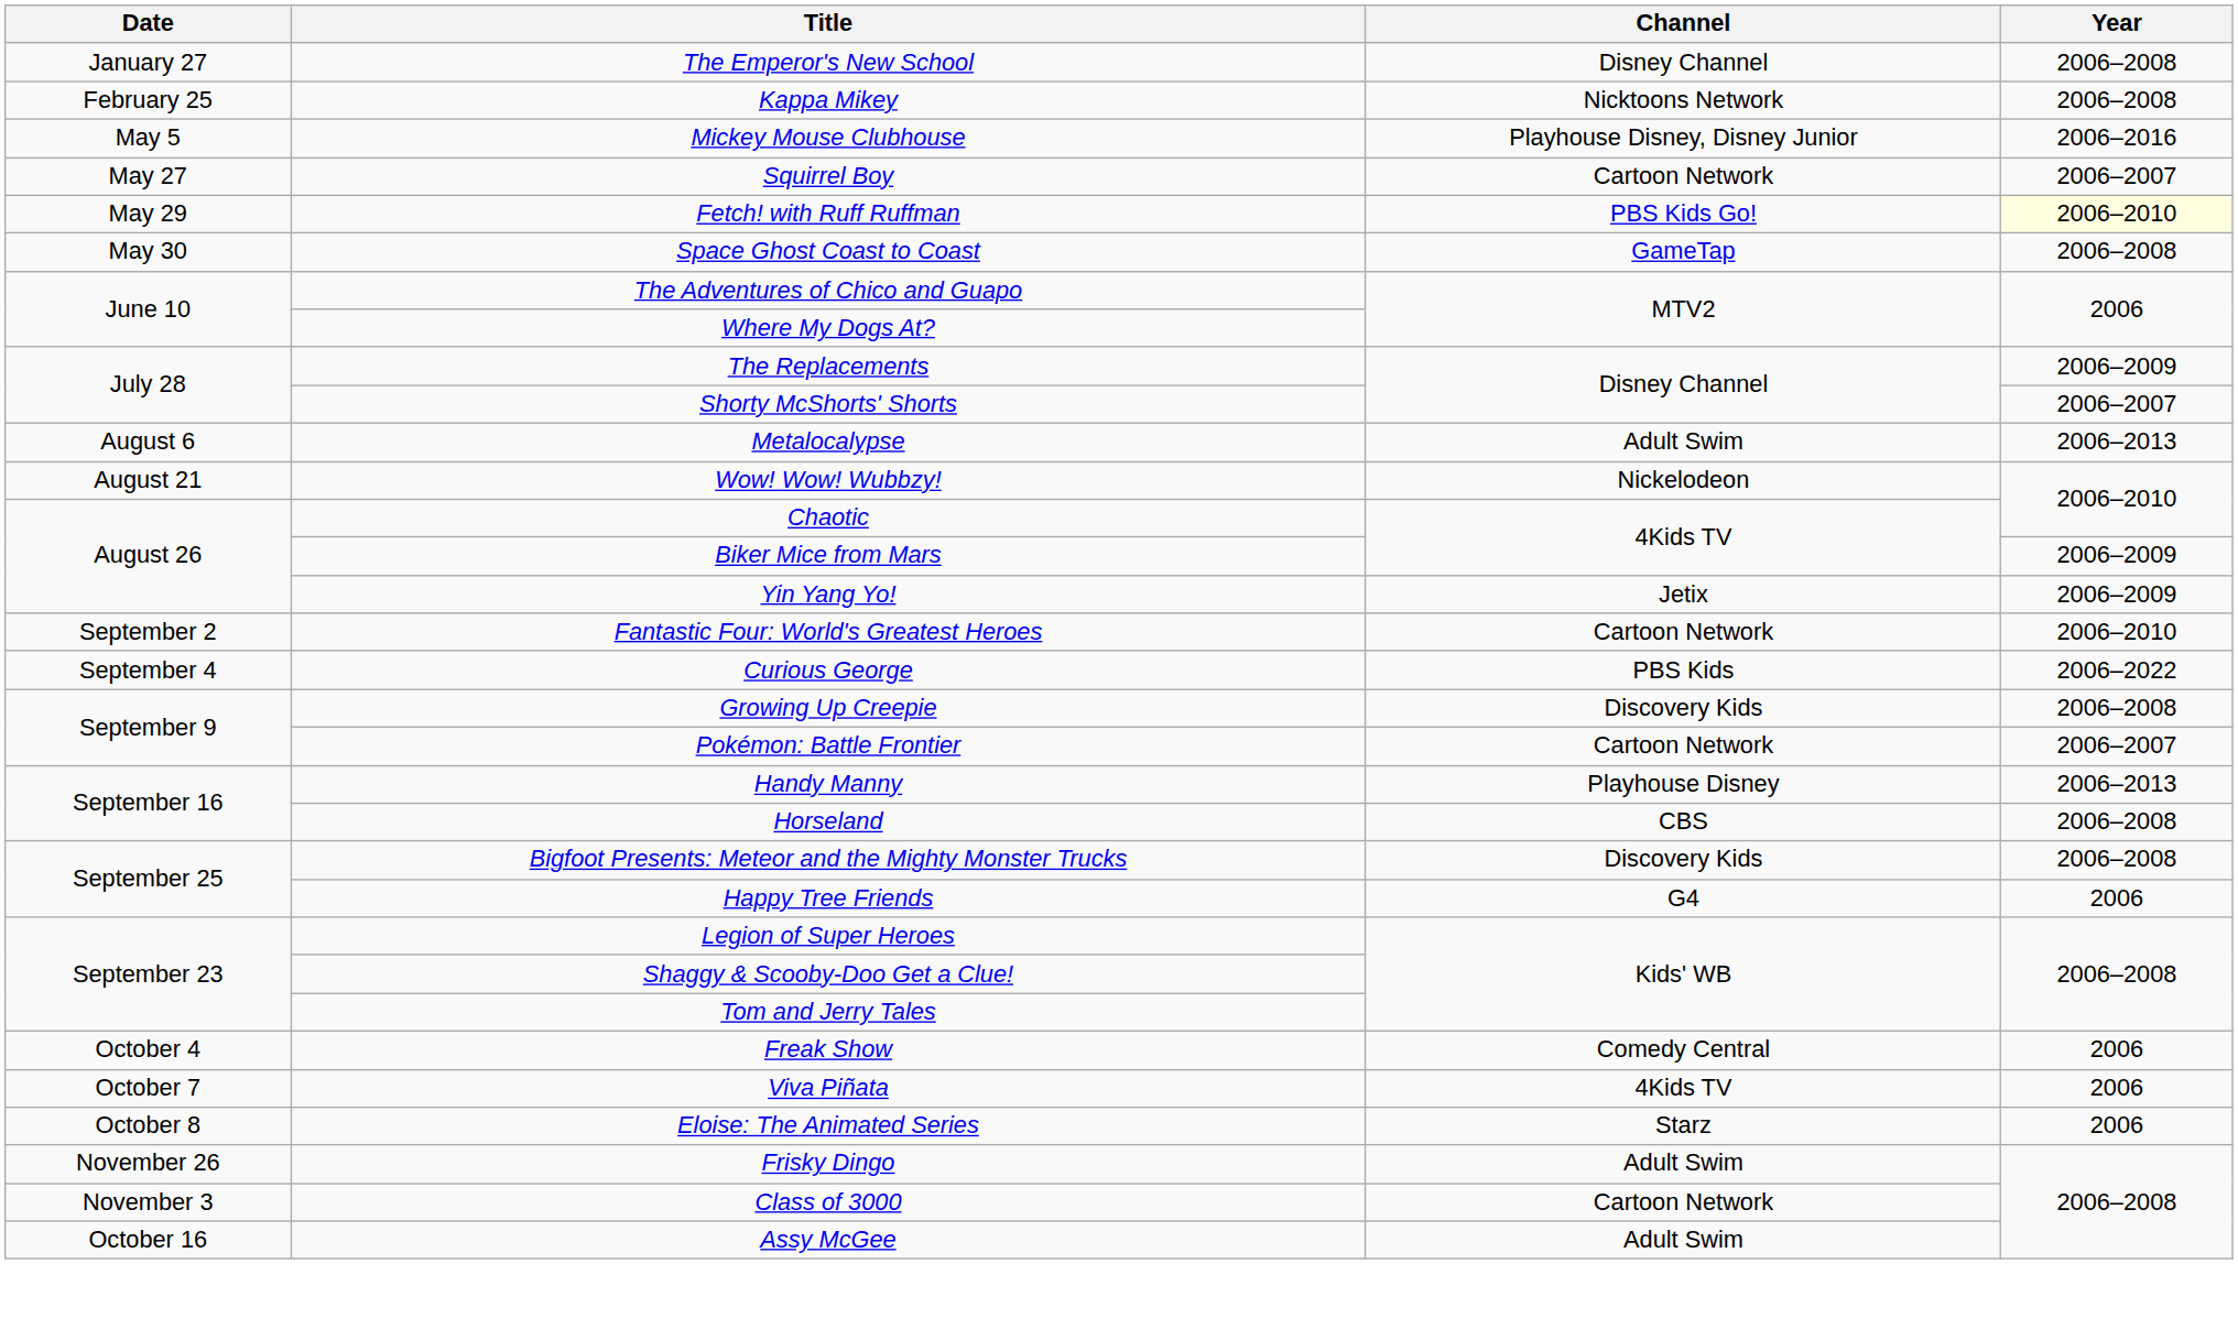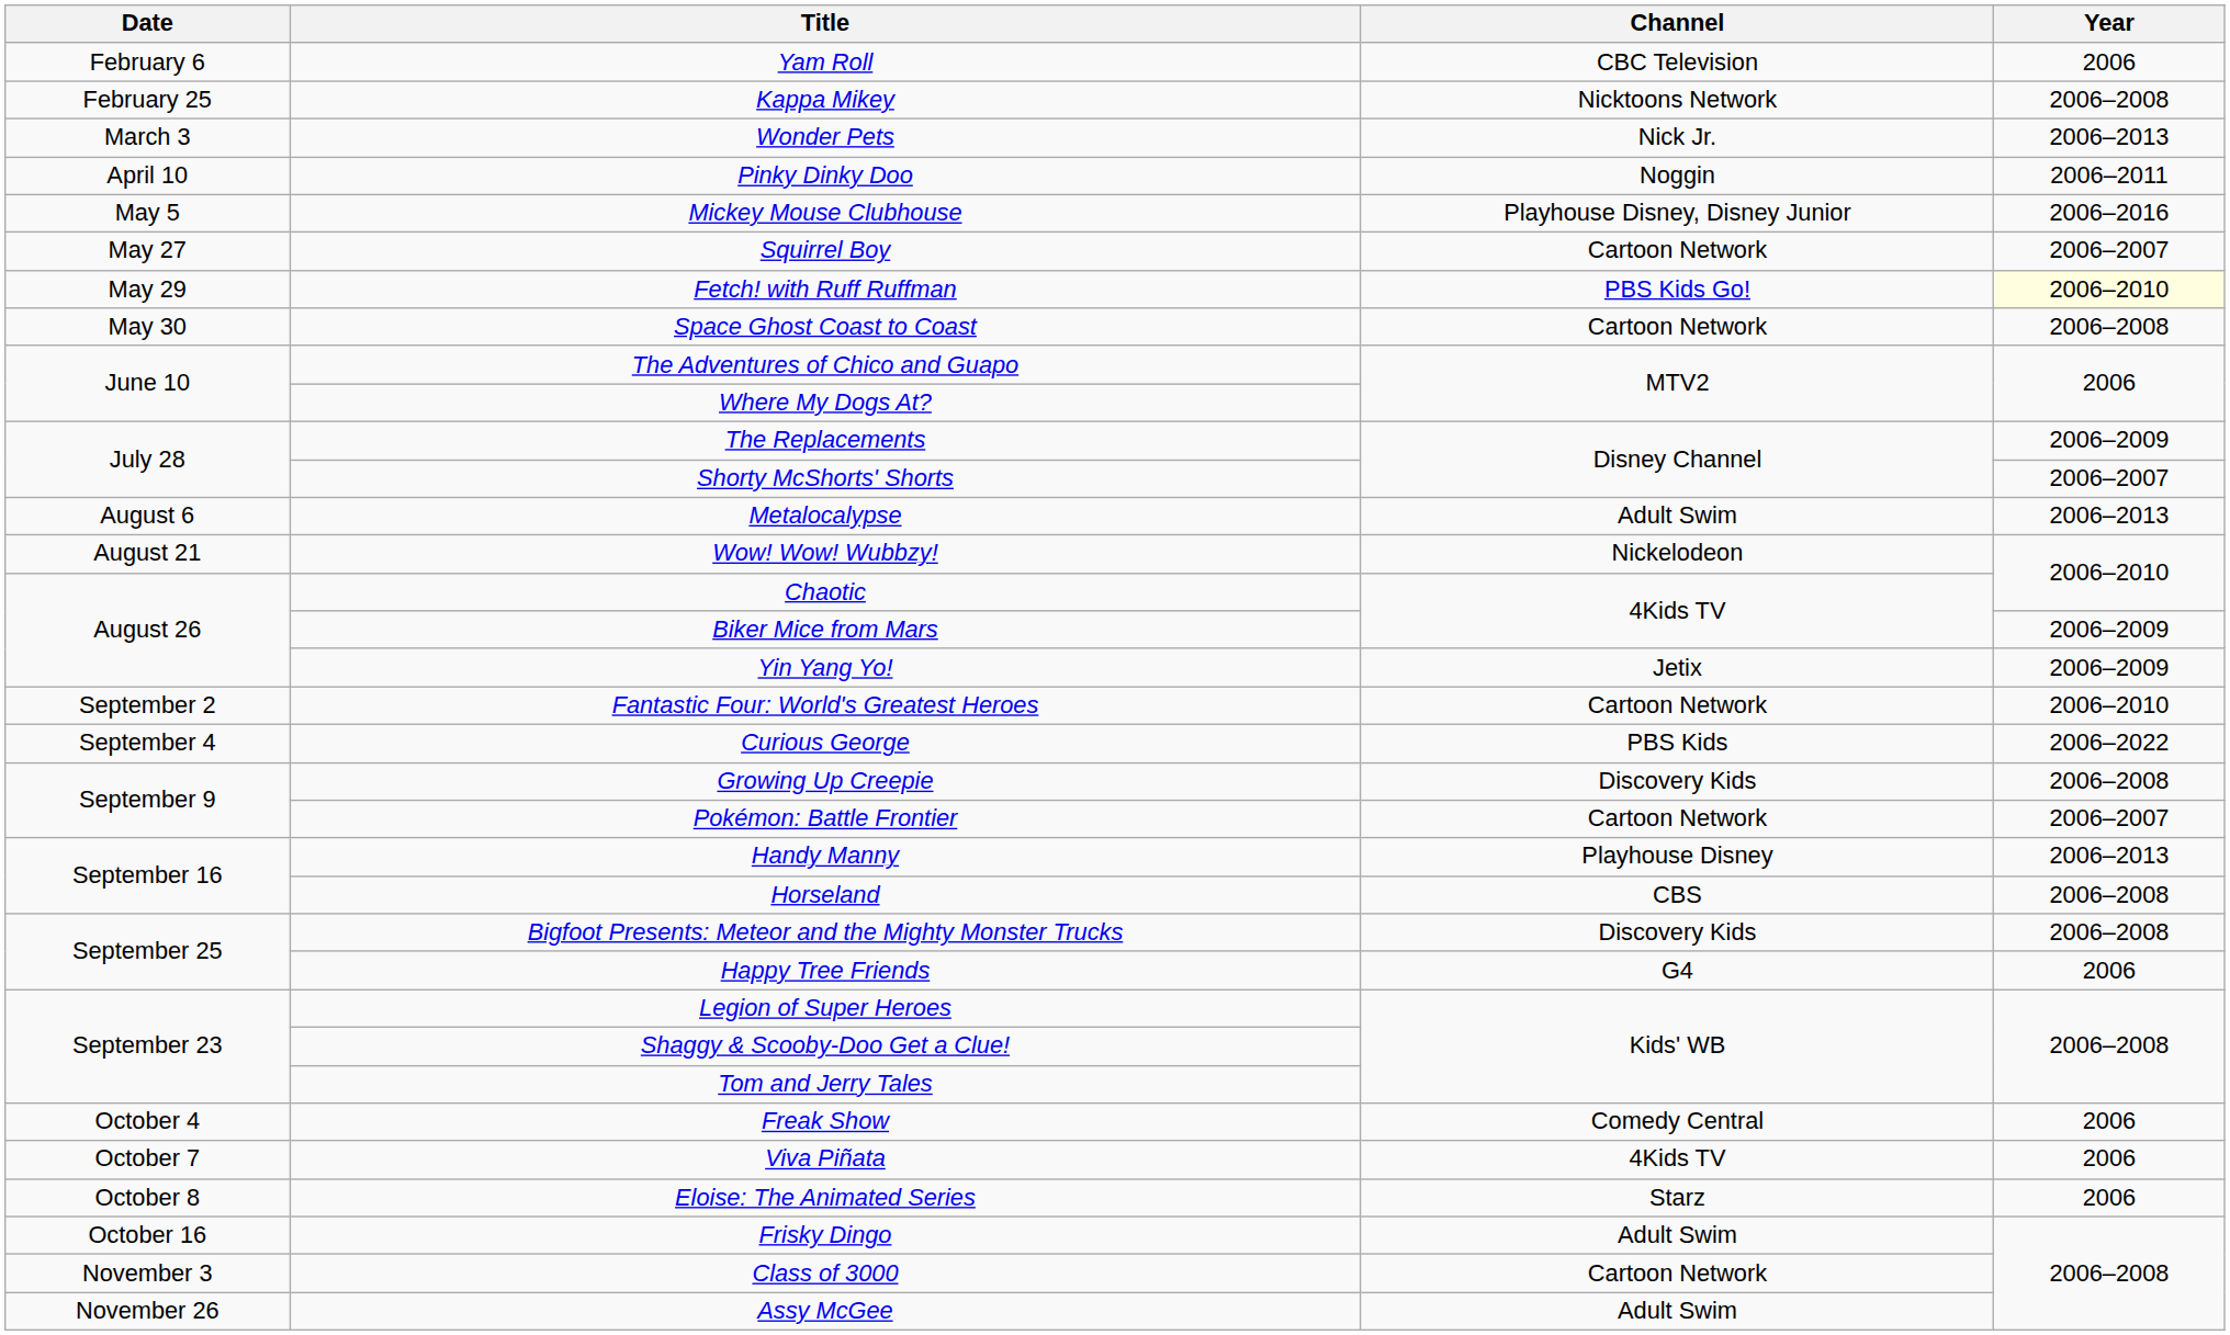- row: January 27 | The Emperor's New School | Disney Channel | 2006–2008
+ row: February 6 | Yam Roll | CBC Television | 2006
+ row: March 3 | Wonder Pets | Nick Jr. | 2006–2013
+ row: April 10 | Pinky Dinky Doo | Noggin | 2006–2011
Space Ghost Coast to Coast | Channel: GameTap -> Cartoon Network
Frisky Dingo | Date: November 26 -> October 16
Assy McGee | Date: October 16 -> November 26
